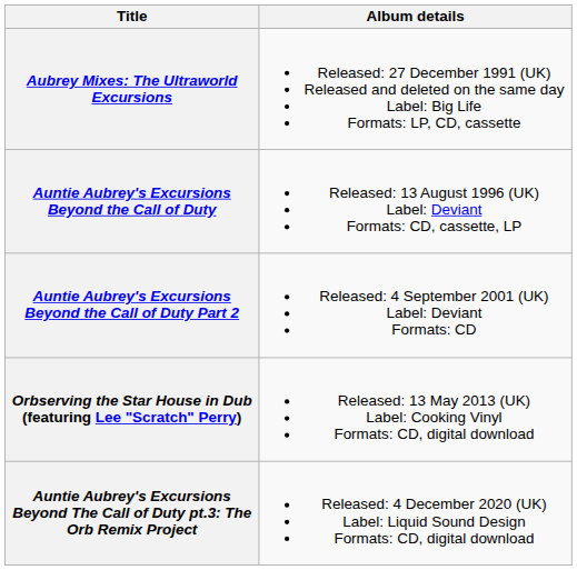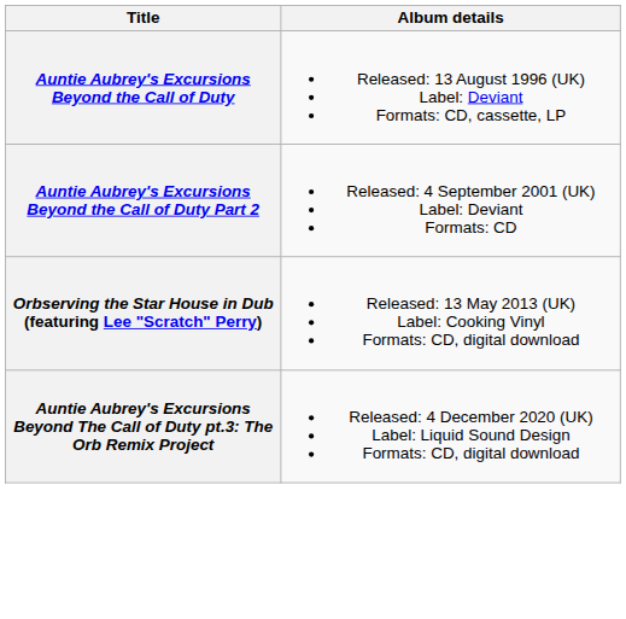- row: Aubrey Mixes: The Ultraworld Excursions | Released: 27 December 1991 (UK) Released and deleted on the same day Label: Big Life Formats: LP, CD, cassette
